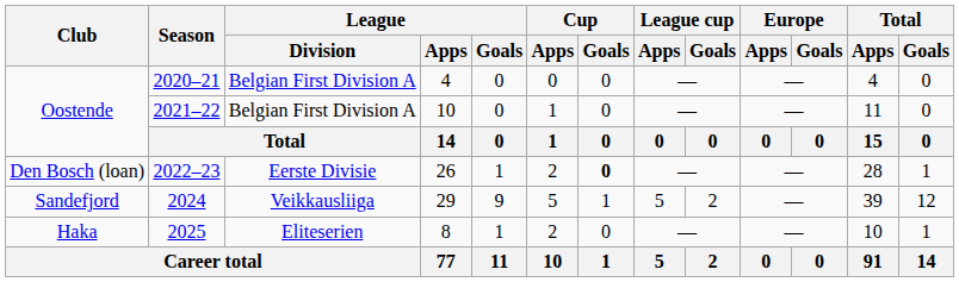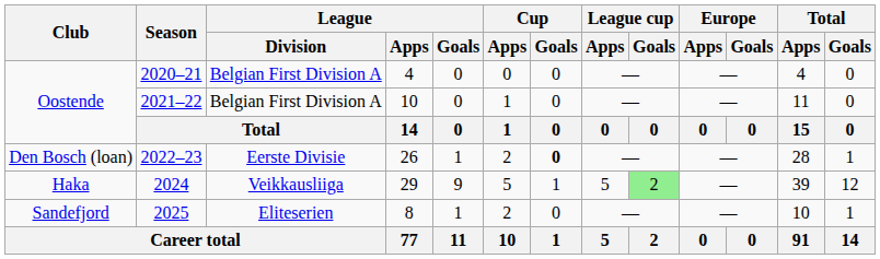2024 | Club: Sandefjord -> Haka
2024 | League cup / Goals: no background -> lightgreen background
2025 | Club: Haka -> Sandefjord
